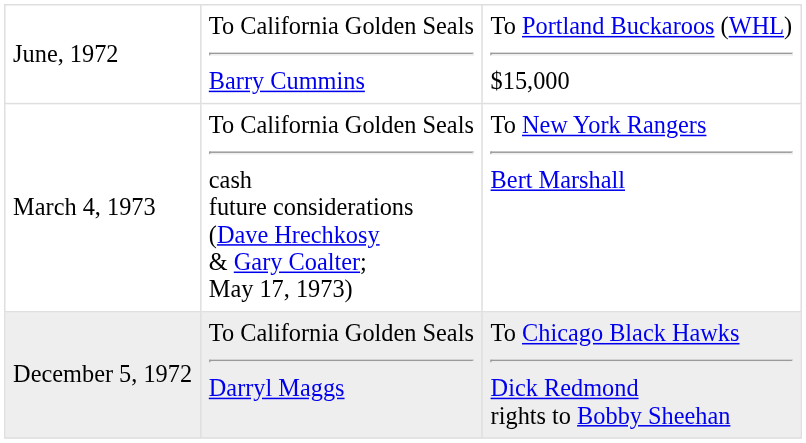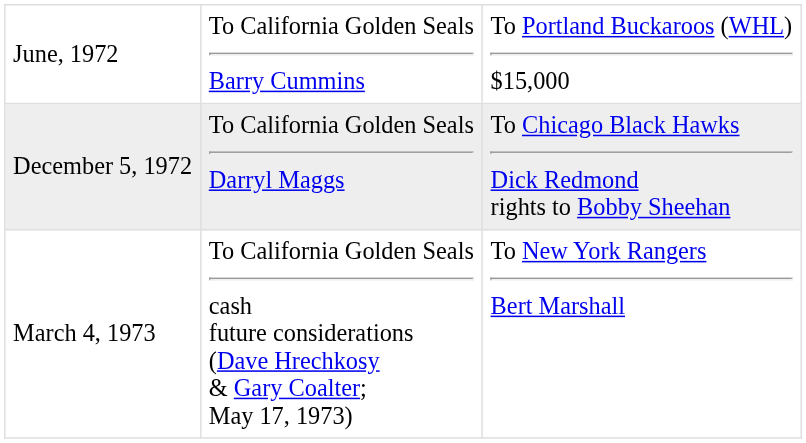rows swapped: December 5, 1972 <-> March 4, 1973
